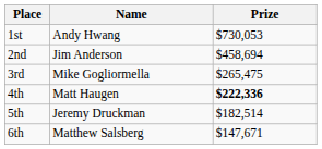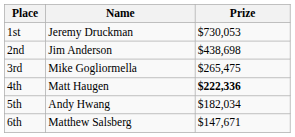1st | Name: Andy Hwang -> Jeremy Druckman
2nd | Prize: $458,694 -> $438,698
5th | Name: Jeremy Druckman -> Andy Hwang
5th | Prize: $182,514 -> $182,034
